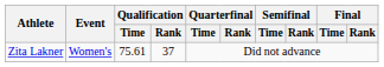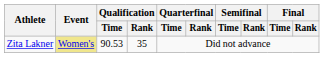Zita Lakner | Event: no background -> khaki background
Zita Lakner | Qualification / Time: 75.61 -> 90.53
Zita Lakner | Qualification / Rank: 37 -> 35
